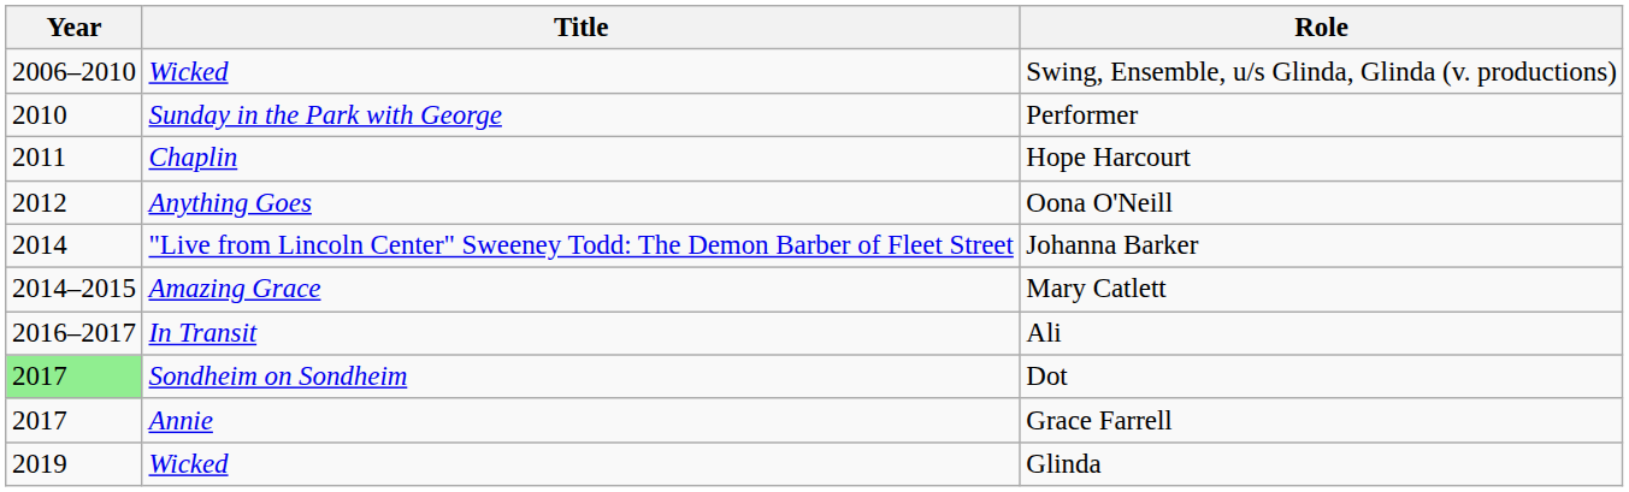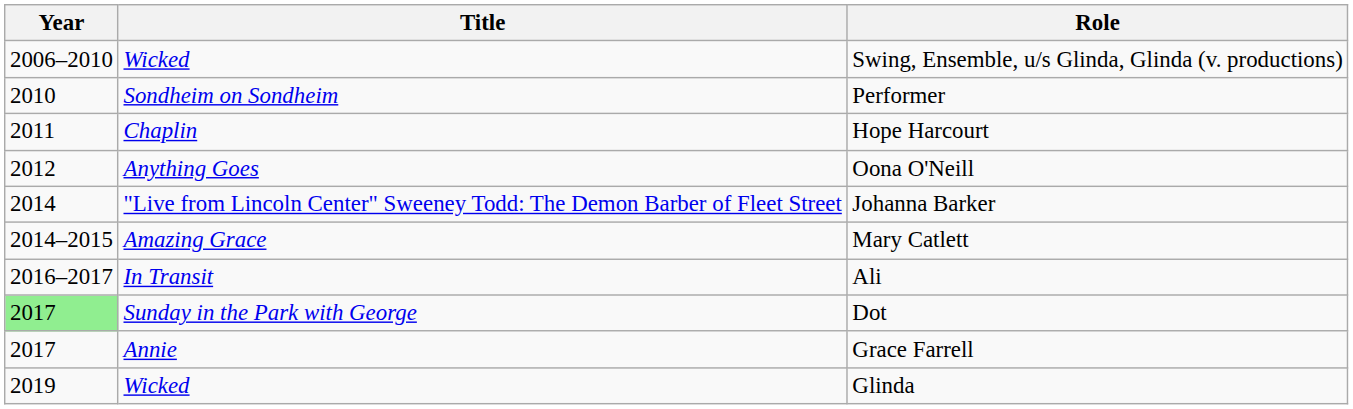Performer | Title: Sunday in the Park with George -> Sondheim on Sondheim
Dot | Title: Sondheim on Sondheim -> Sunday in the Park with George
